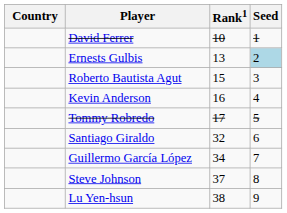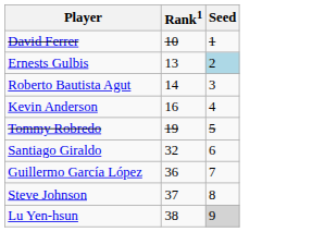- column: Country
Roberto Bautista Agut | Rank1: 15 -> 14
Tommy Robredo | Rank1: 17 -> 19
Guillermo García López | Rank1: 34 -> 36
Lu Yen-hsun | Seed: no background -> lightgrey background
